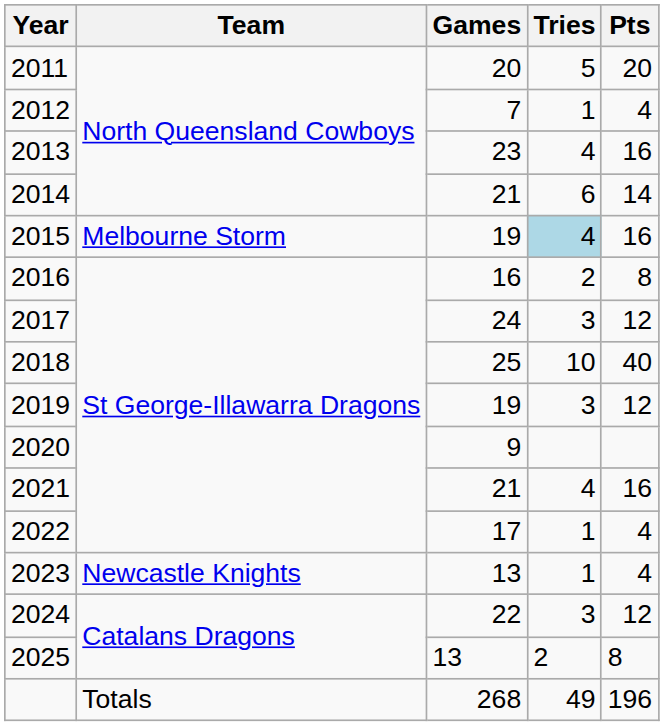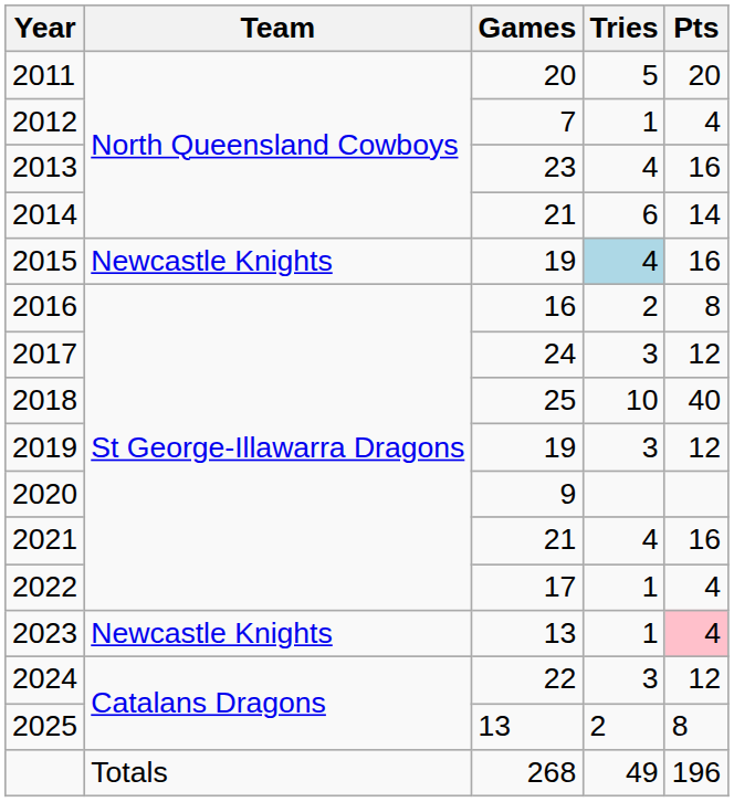2015 | Team: Melbourne Storm -> Newcastle Knights
2023 | Pts: no background -> pink background
